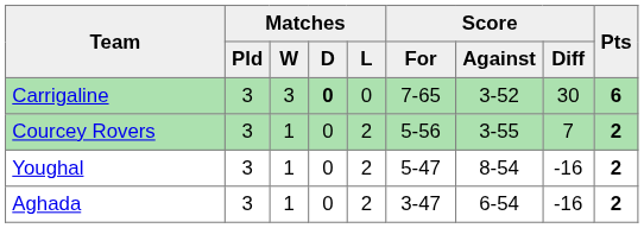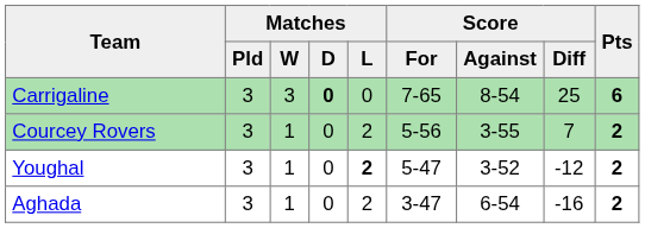Carrigaline | Score / Against: 3-52 -> 8-54
Carrigaline | Score / Diff: 30 -> 25
Youghal | Matches / L: normal -> bold
Youghal | Score / Against: 8-54 -> 3-52
Youghal | Score / Diff: -16 -> -12
